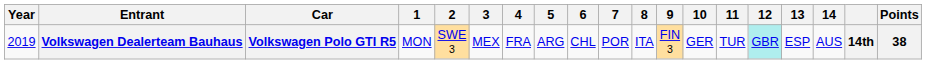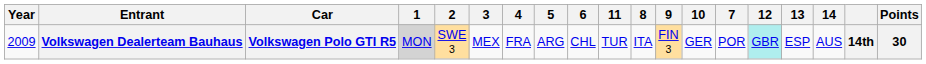columns swapped: 7 <-> 11
Volkswagen Dealerteam Bauhaus | Year: 2019 -> 2009
Volkswagen Dealerteam Bauhaus | 1: no background -> lightgrey background
Volkswagen Dealerteam Bauhaus | Points: 38 -> 30
